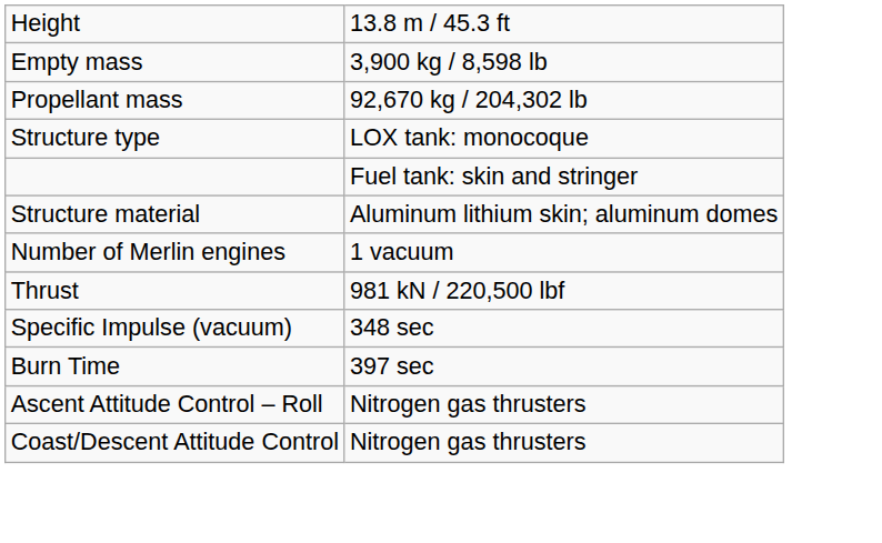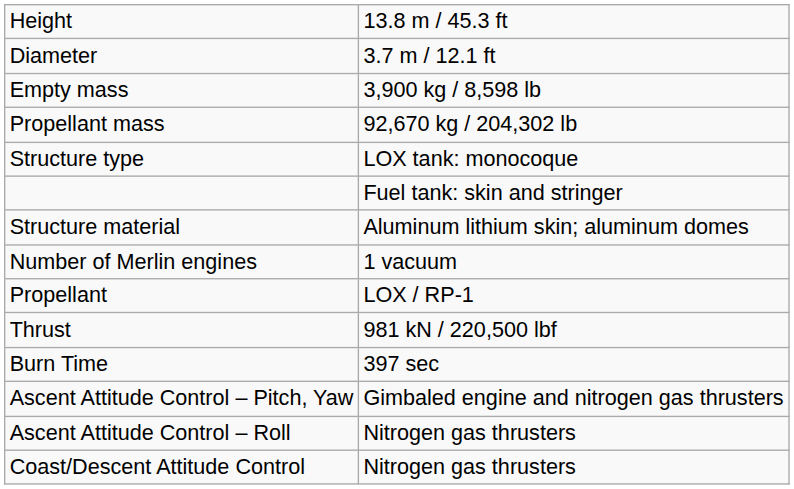+ row: Diameter | 3.7 m / 12.1 ft
+ row: Propellant | LOX / RP-1
- row: Specific Impulse (vacuum) | 348 sec
+ row: Ascent Attitude Control – Pitch, Yaw | Gimbaled engine and nitrogen gas thrusters
